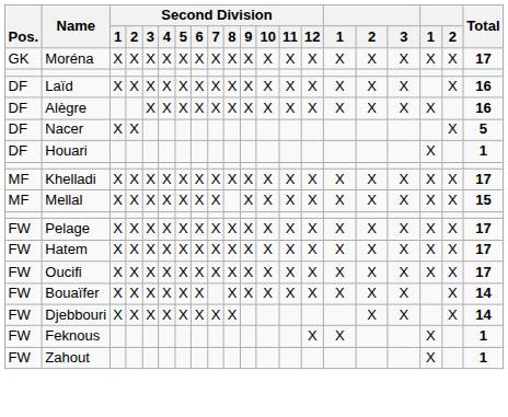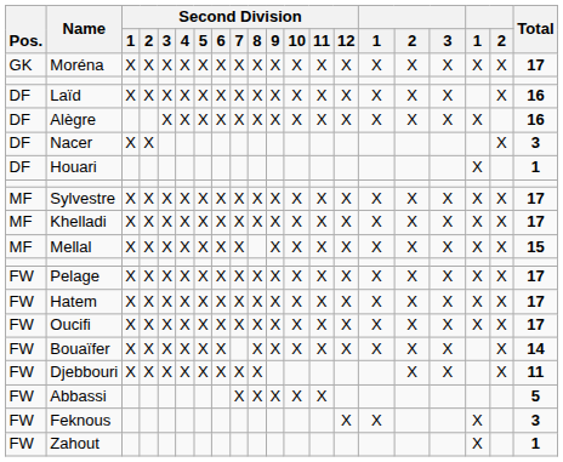Nacer | Total: 5 -> 3
+ row: MF | Sylvestre | X | X | X | X | X | X | X | X | X | X | X | X | X | X | X | X | X | 17
Djebbouri | Total: 14 -> 11
+ row: FW | Abbassi | X | X | X | X | X | 5
Feknous | Total: 1 -> 3
